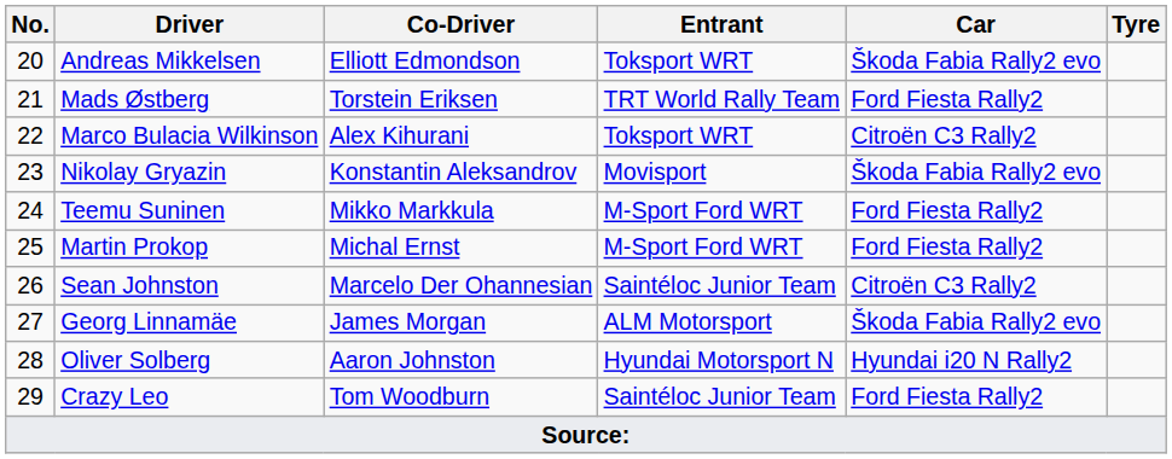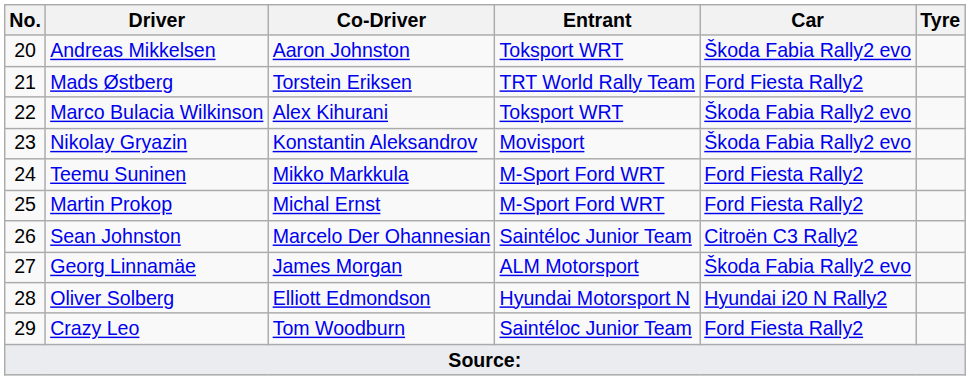Andreas Mikkelsen | Co-Driver: Elliott Edmondson -> Aaron Johnston
Marco Bulacia Wilkinson | Car: Citroën C3 Rally2 -> Škoda Fabia Rally2 evo
Oliver Solberg | Co-Driver: Aaron Johnston -> Elliott Edmondson
